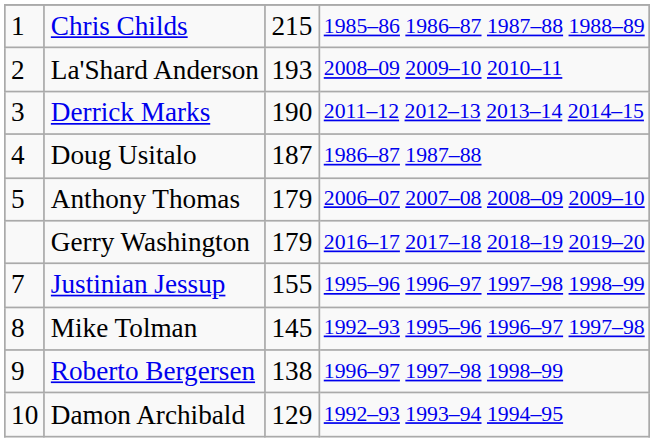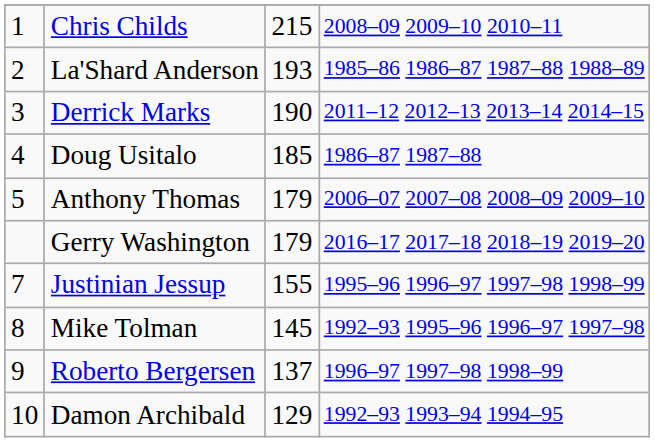Chris Childs | column 4: 1985–86 1986–87 1987–88 1988–89 -> 2008–09 2009–10 2010–11
La'Shard Anderson | column 4: 2008–09 2009–10 2010–11 -> 1985–86 1986–87 1987–88 1988–89
Doug Usitalo | column 3: 187 -> 185
Roberto Bergersen | column 3: 138 -> 137
